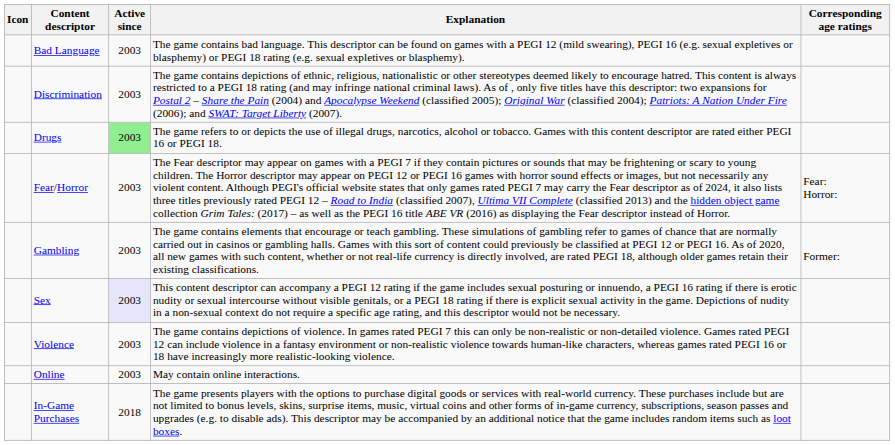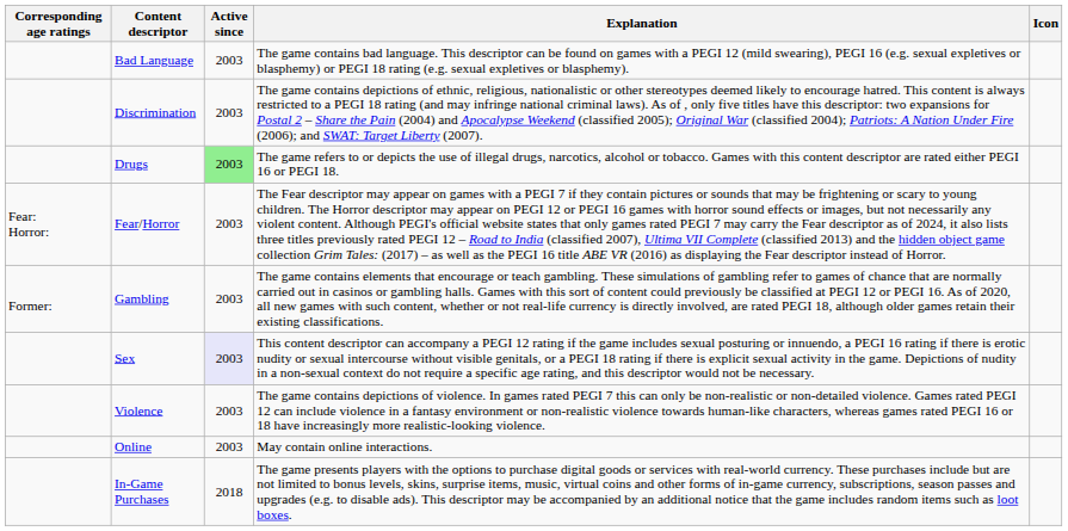columns swapped: Icon <-> Corresponding age ratings
